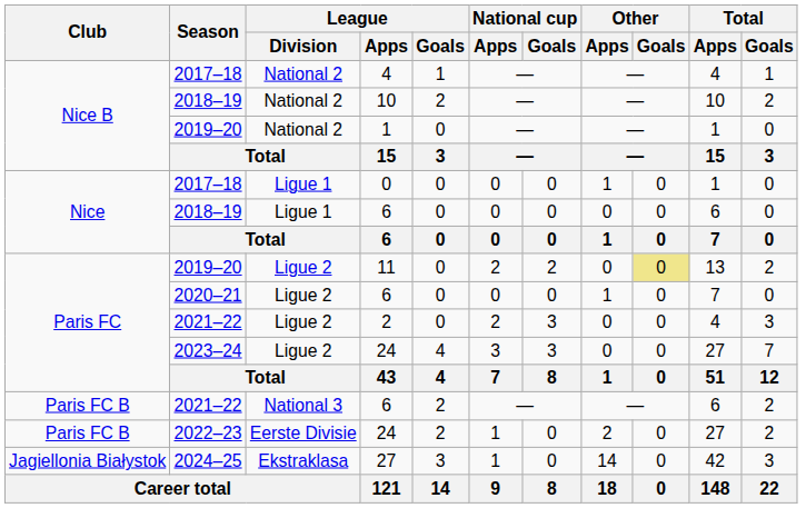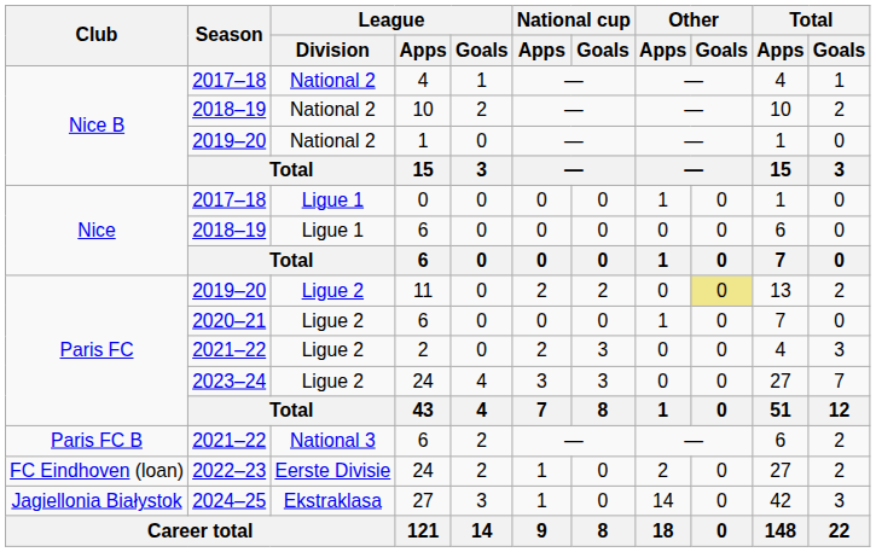2022–23 / 24 | Club: Paris FC B -> FC Eindhoven (loan)
